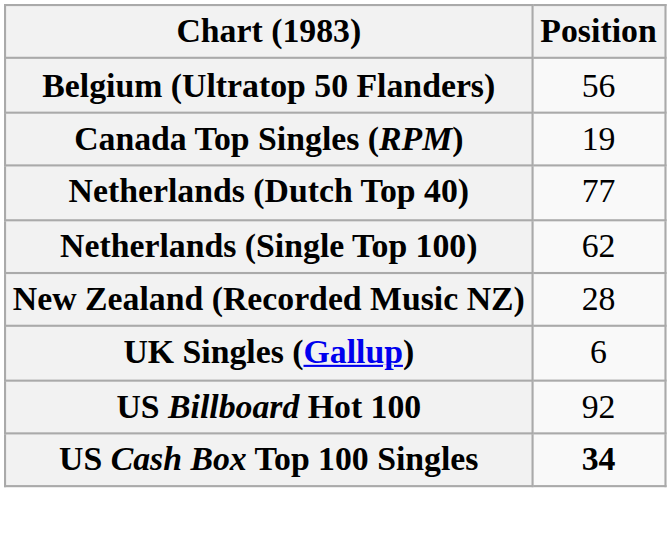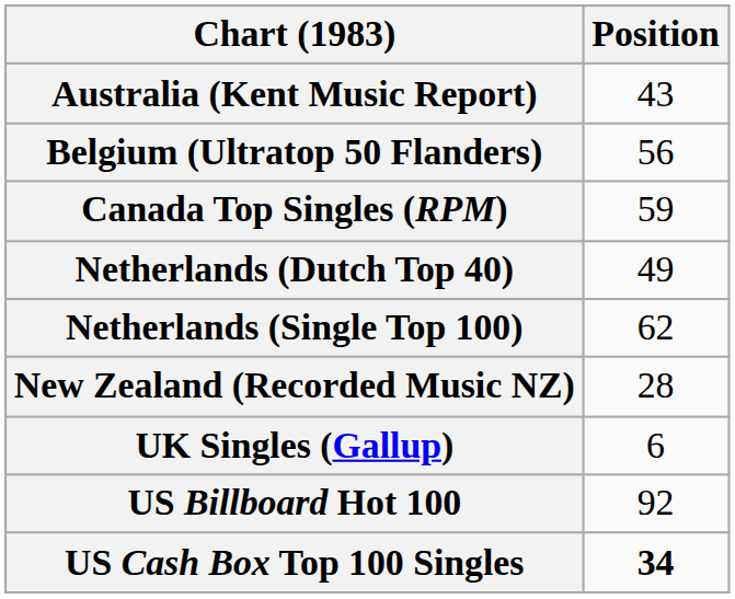+ row: Australia (Kent Music Report) | 43
Canada Top Singles (RPM) | Position: 19 -> 59
Netherlands (Dutch Top 40) | Position: 77 -> 49
